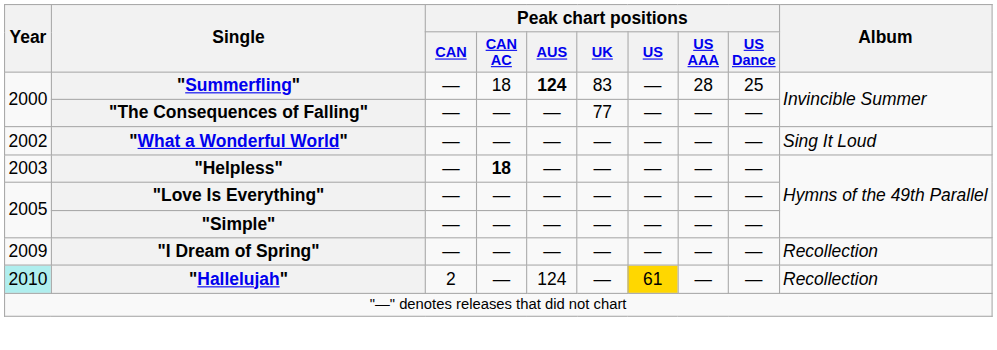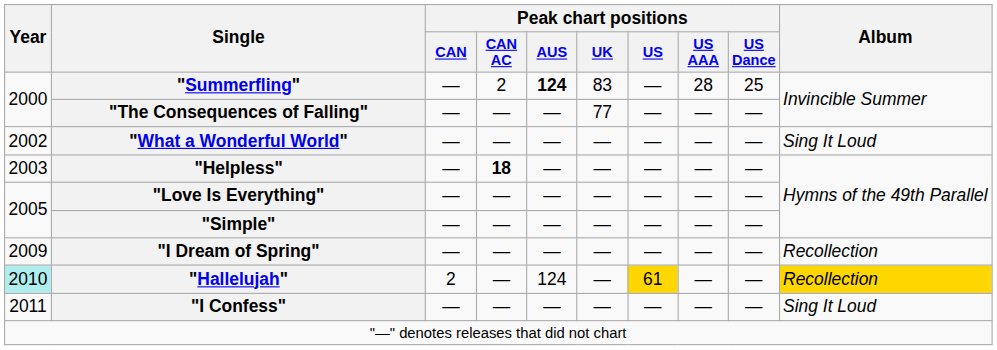"Summerfling" | Peak chart positions / CAN AC: 18 -> 2
"Hallelujah" | Album: no background -> gold background
+ row: 2011 | "I Confess" | — | — | — | — | — | — | — | Sing It Loud
